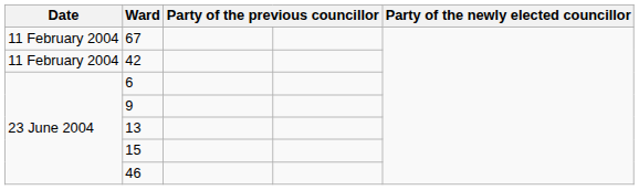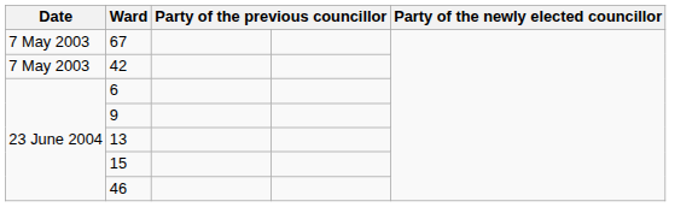67 | Date: 11 February 2004 -> 7 May 2003
42 | Date: 11 February 2004 -> 7 May 2003
